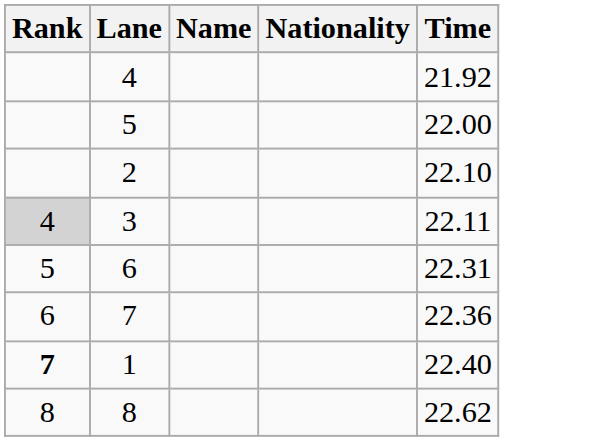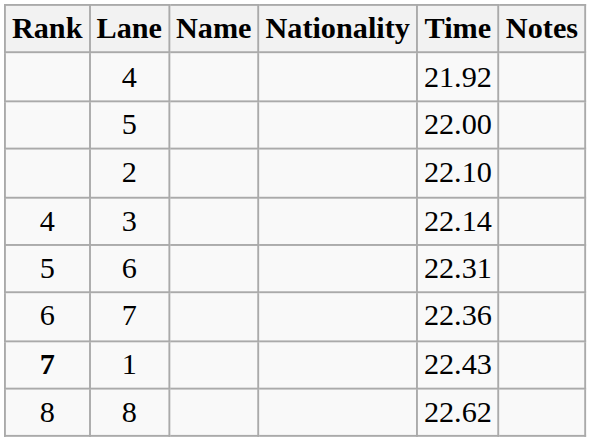+ column: Notes
3 | Rank: lightgrey background -> no background
3 | Time: 22.11 -> 22.14
1 | Time: 22.40 -> 22.43
